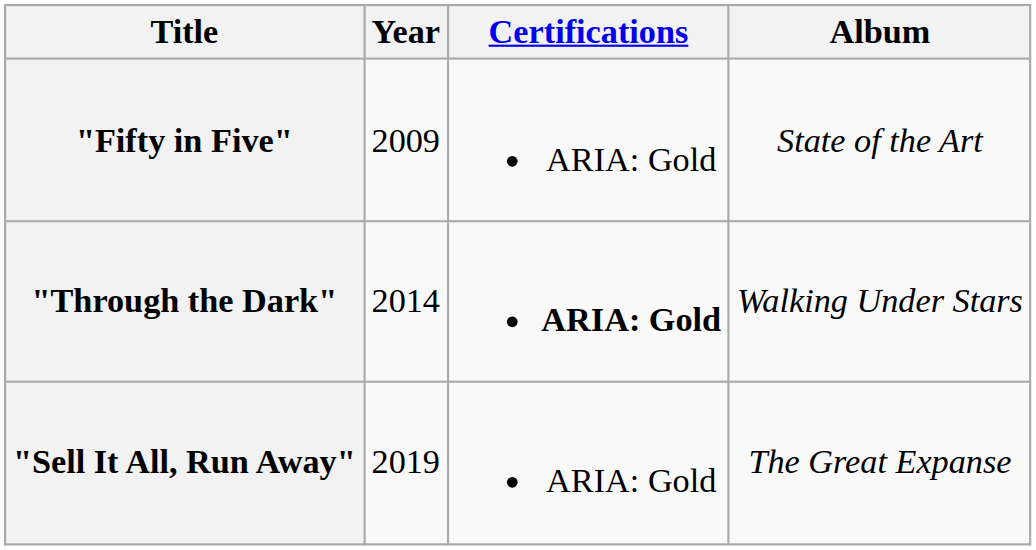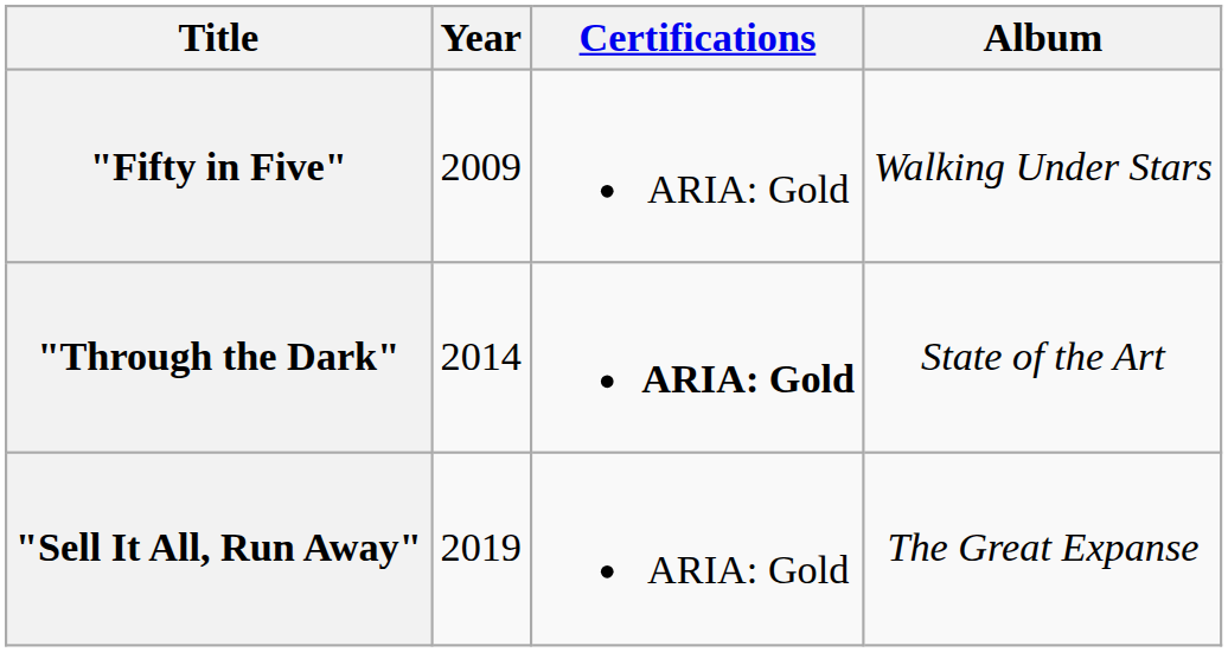"Fifty in Five" | Album: State of the Art -> Walking Under Stars
"Through the Dark" | Album: Walking Under Stars -> State of the Art
